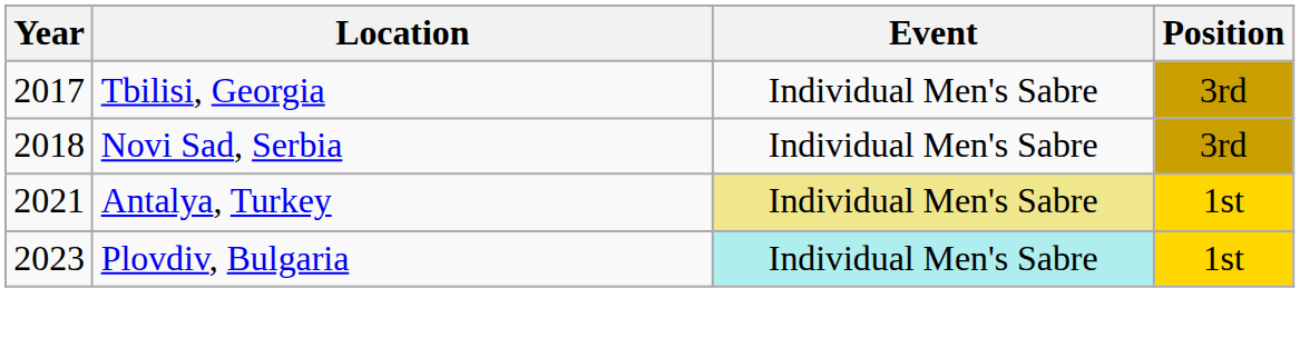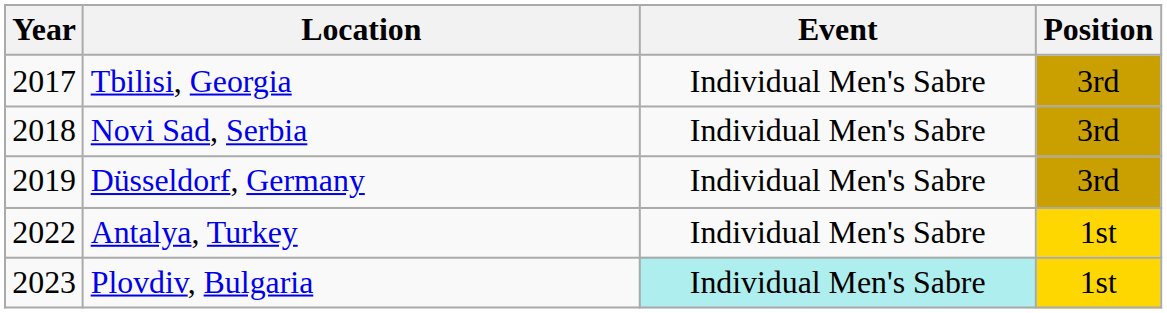+ row: 2019 | Düsseldorf, Germany | Individual Men's Sabre | 3rd
Antalya, Turkey | Year: 2021 -> 2022
Antalya, Turkey | Event: khaki background -> no background
